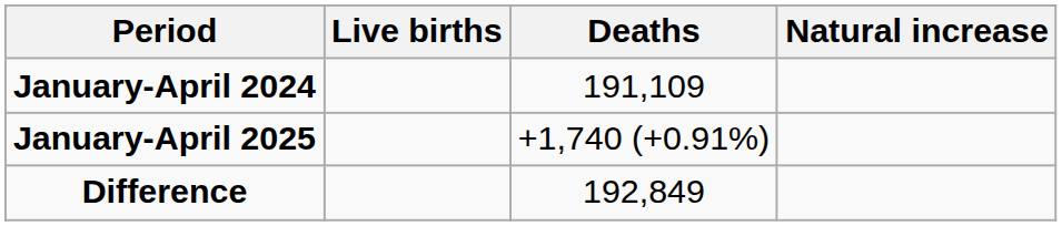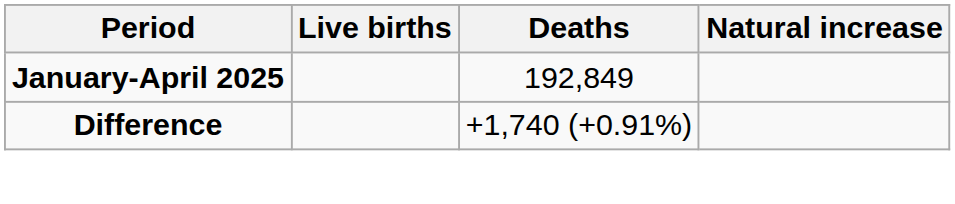- row: January-April 2024 | 191,109
January-April 2025 | Deaths: +1,740 (+0.91%) -> 192,849
Difference | Deaths: 192,849 -> +1,740 (+0.91%)
